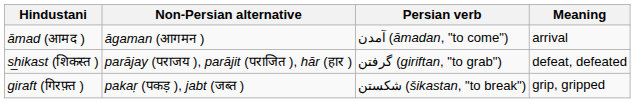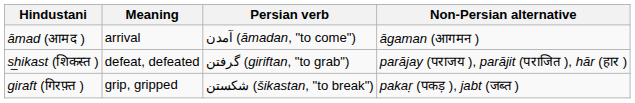columns swapped: Meaning <-> Non-Persian alternative
